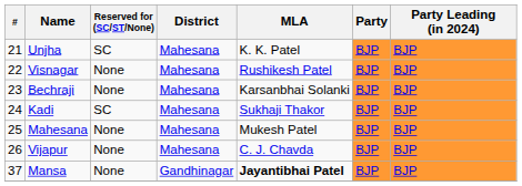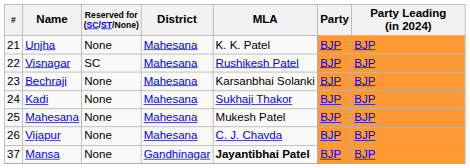Unjha | Reserved for (SC/ST/None): SC -> None
Visnagar | Reserved for (SC/ST/None): None -> SC
Kadi | Reserved for (SC/ST/None): SC -> None
